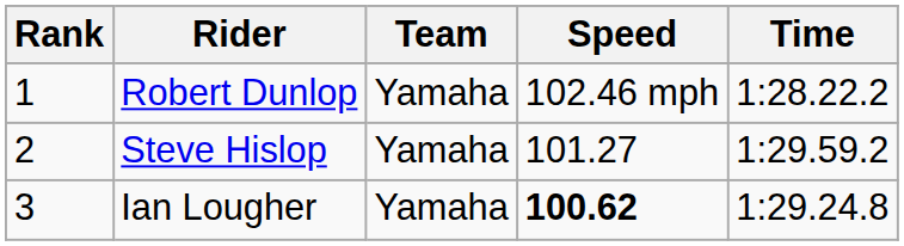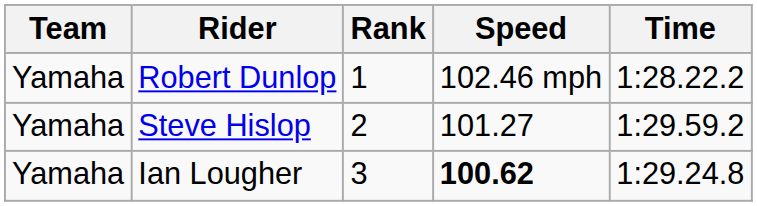columns swapped: Rank <-> Team
